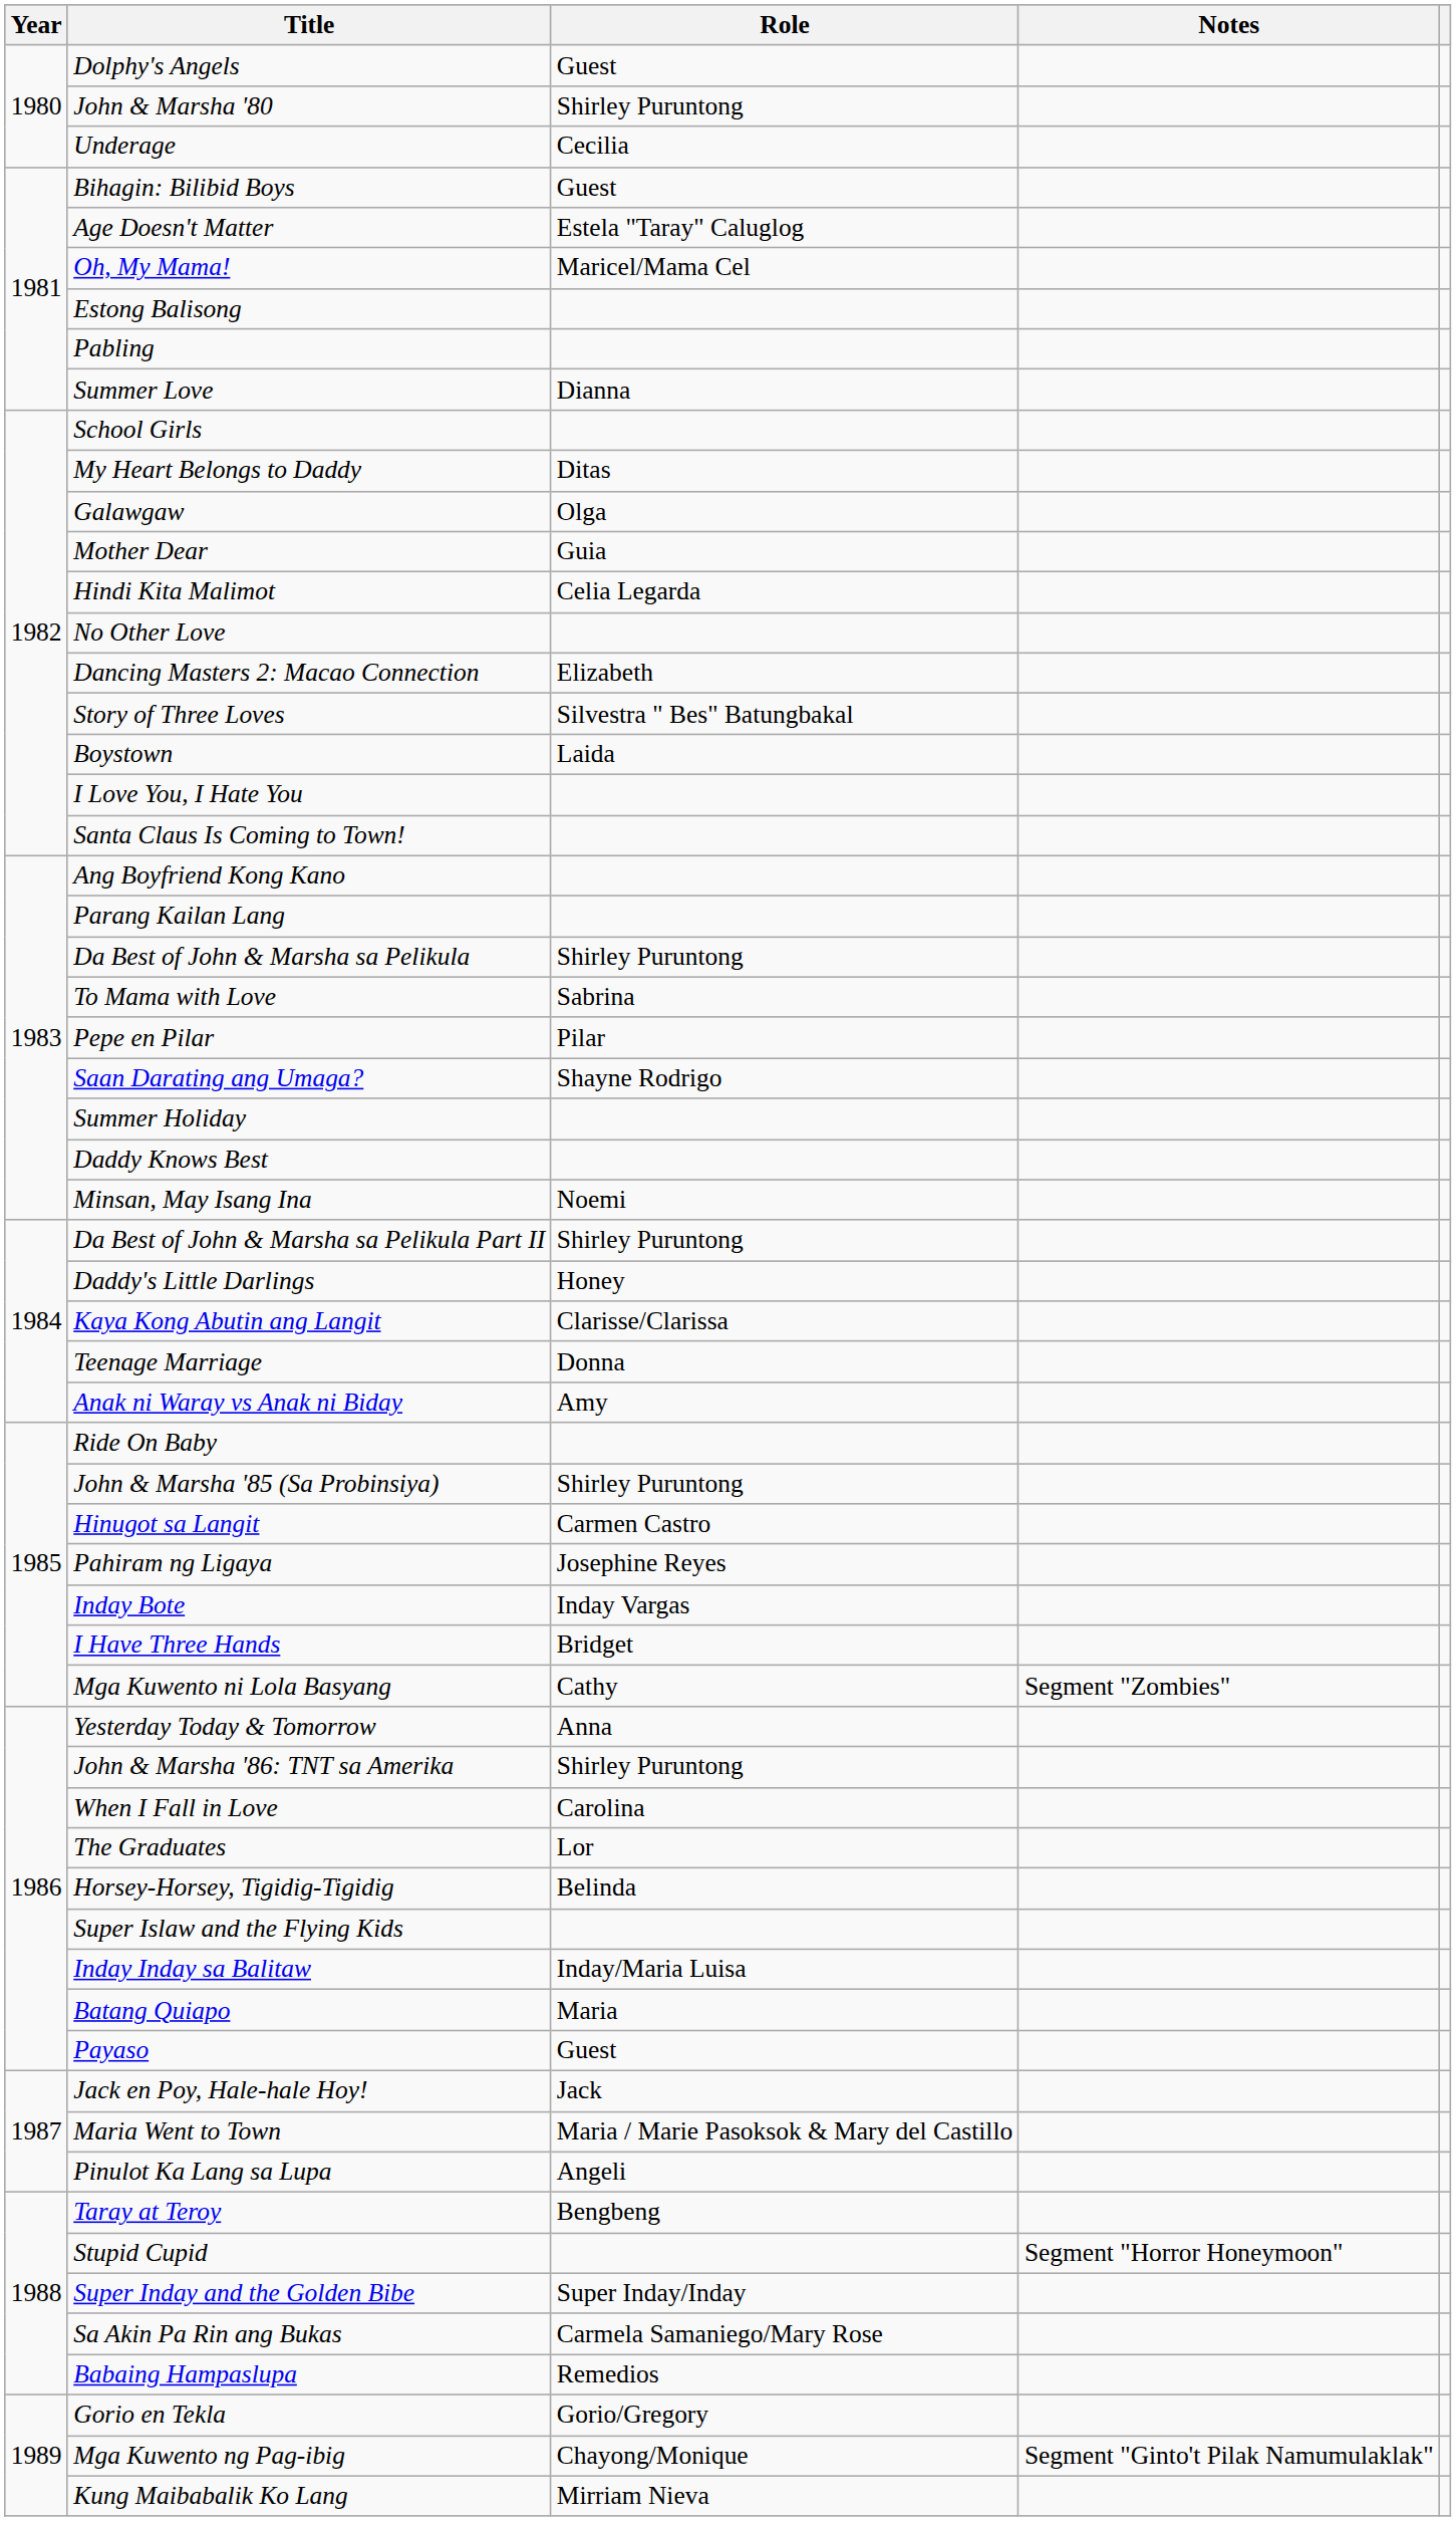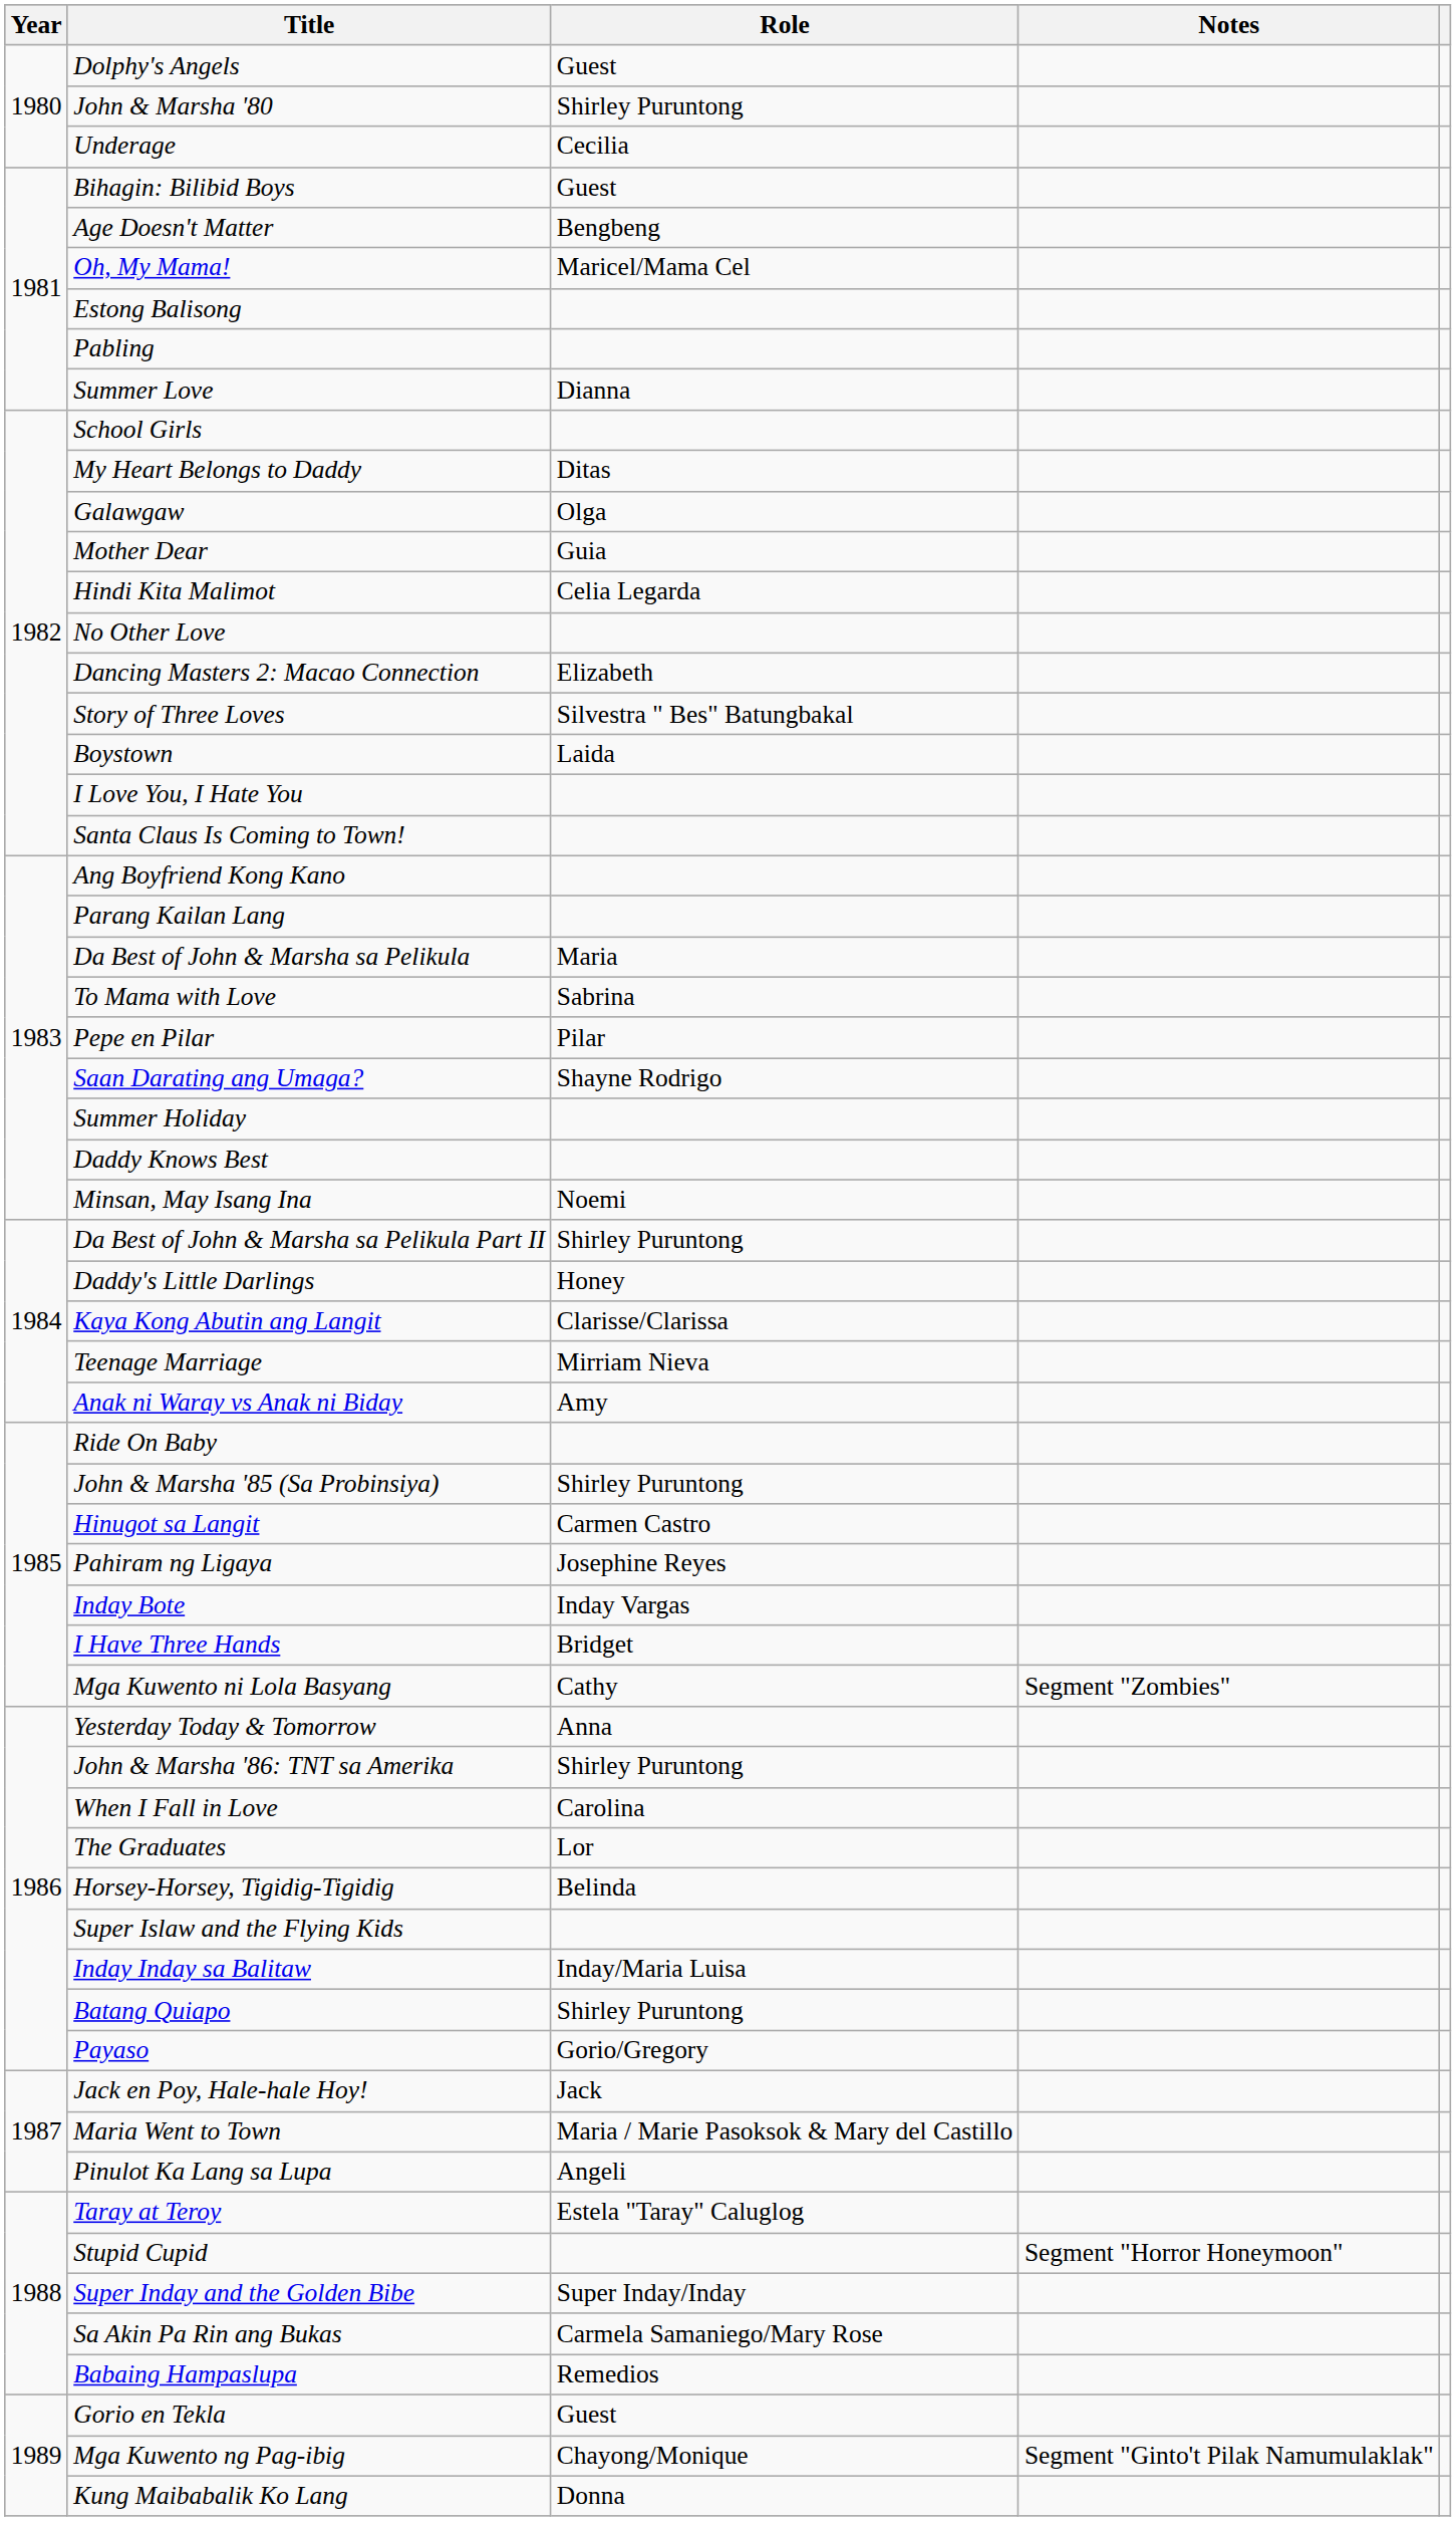Age Doesn't Matter | Role: Estela "Taray" Caluglog -> Bengbeng
Da Best of John & Marsha sa Pelikula | Role: Shirley Puruntong -> Maria
Teenage Marriage | Role: Donna -> Mirriam Nieva
Batang Quiapo | Role: Maria -> Shirley Puruntong
Payaso | Role: Guest -> Gorio/Gregory
Taray at Teroy | Role: Bengbeng -> Estela "Taray" Caluglog
Gorio en Tekla | Role: Gorio/Gregory -> Guest
Kung Maibabalik Ko Lang | Role: Mirriam Nieva -> Donna
